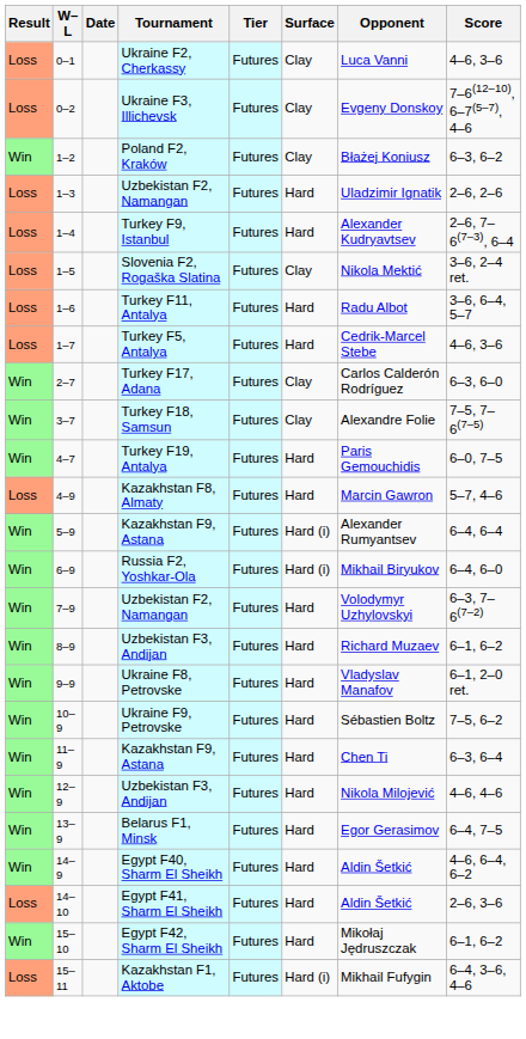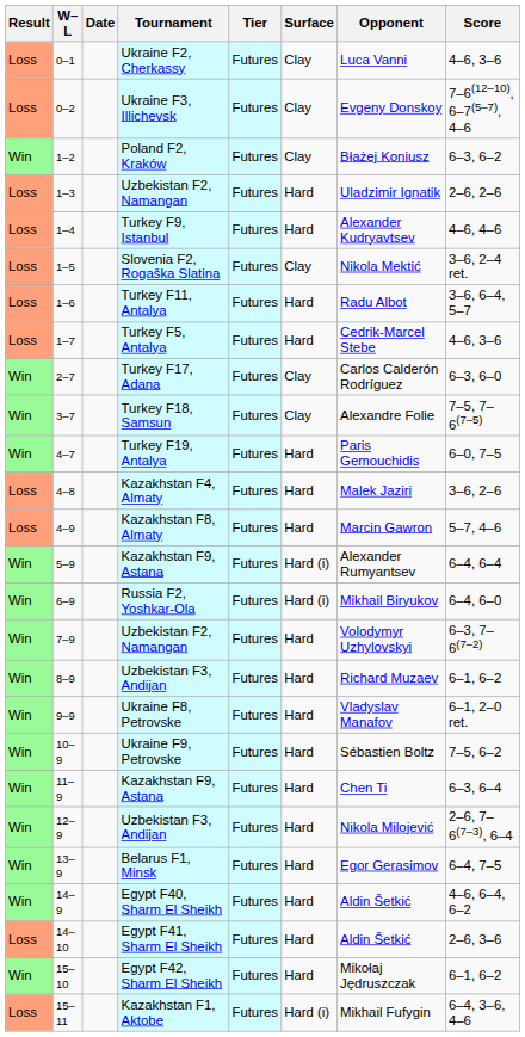1–4 | Score: 2–6, 7–6(7–3), 6–4 -> 4–6, 4–6
+ row: Loss | 4–8 | Kazakhstan F4, Almaty | Futures | Hard | Malek Jaziri | 3–6, 2–6
12–9 | Score: 4–6, 4–6 -> 2–6, 7–6(7–3), 6–4
